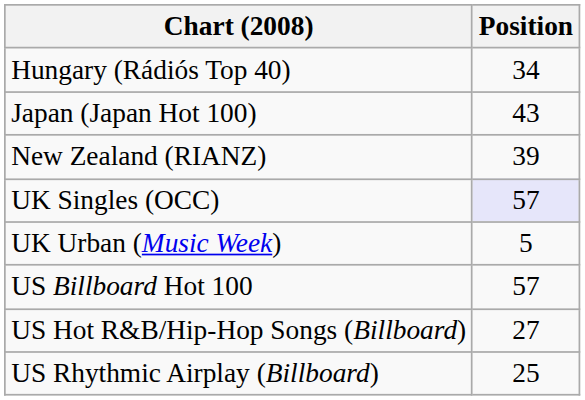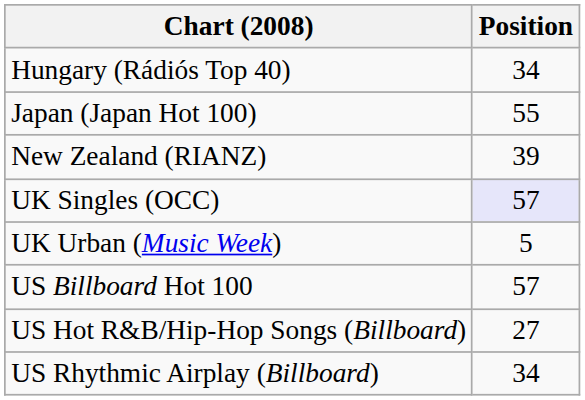Japan (Japan Hot 100) | Position: 43 -> 55
US Rhythmic Airplay (Billboard) | Position: 25 -> 34
